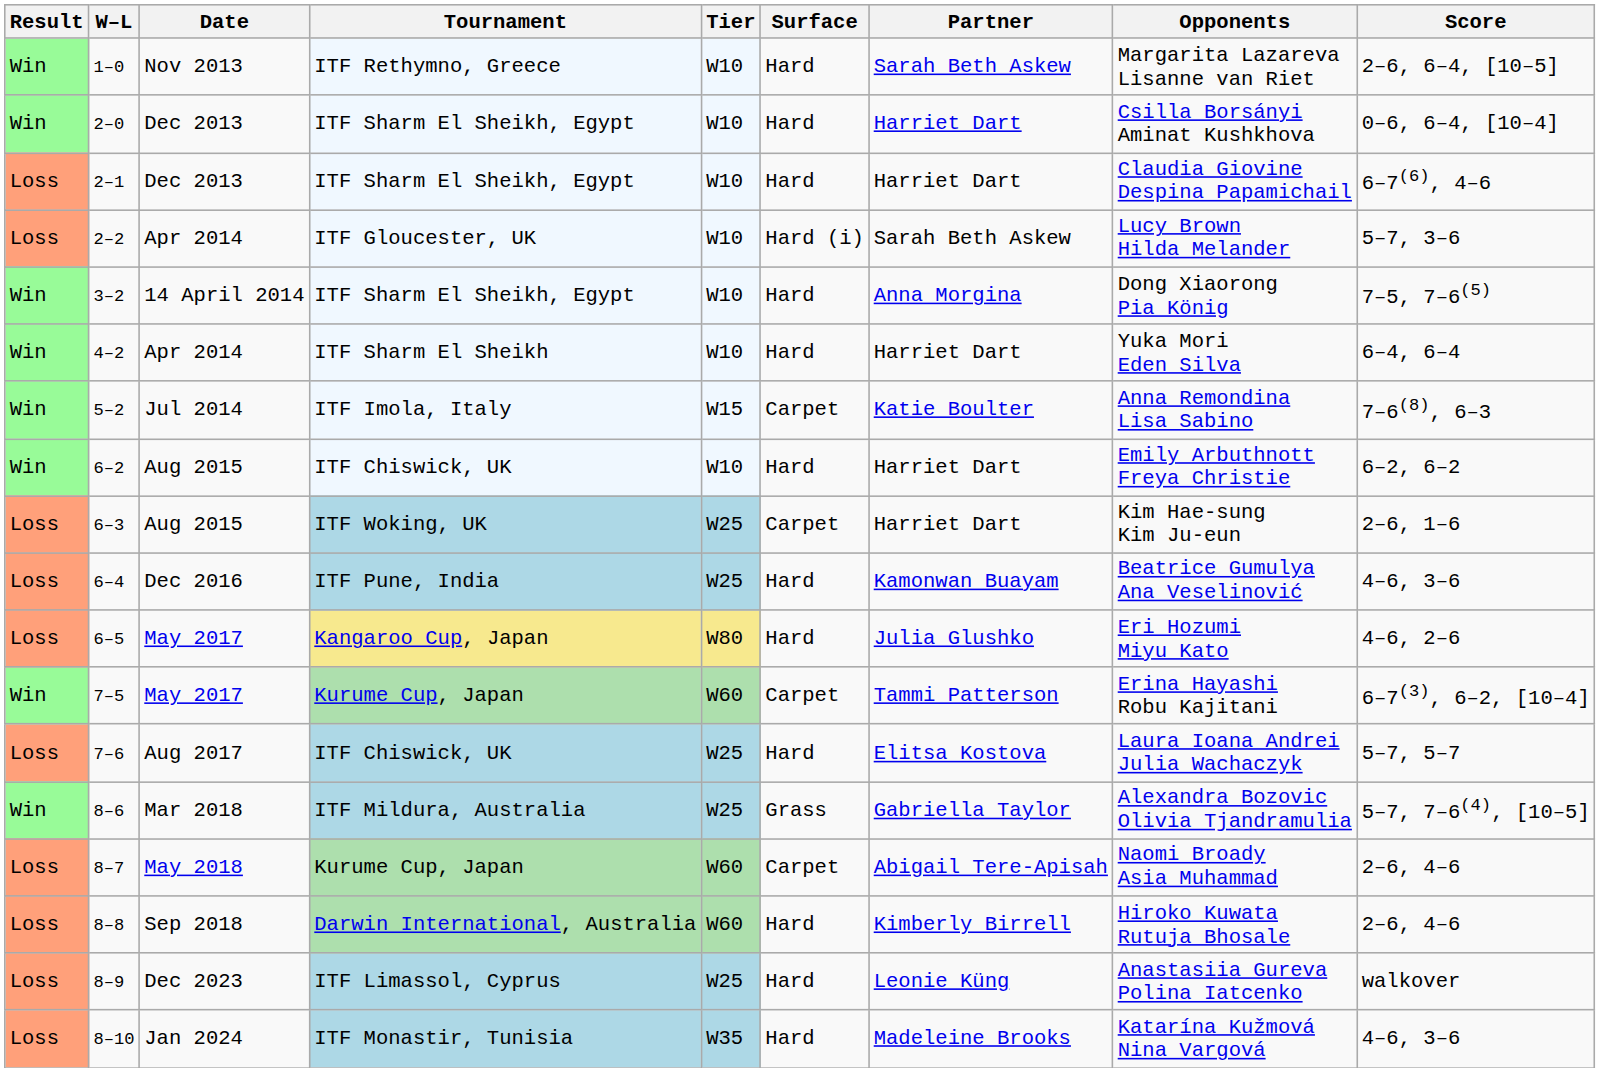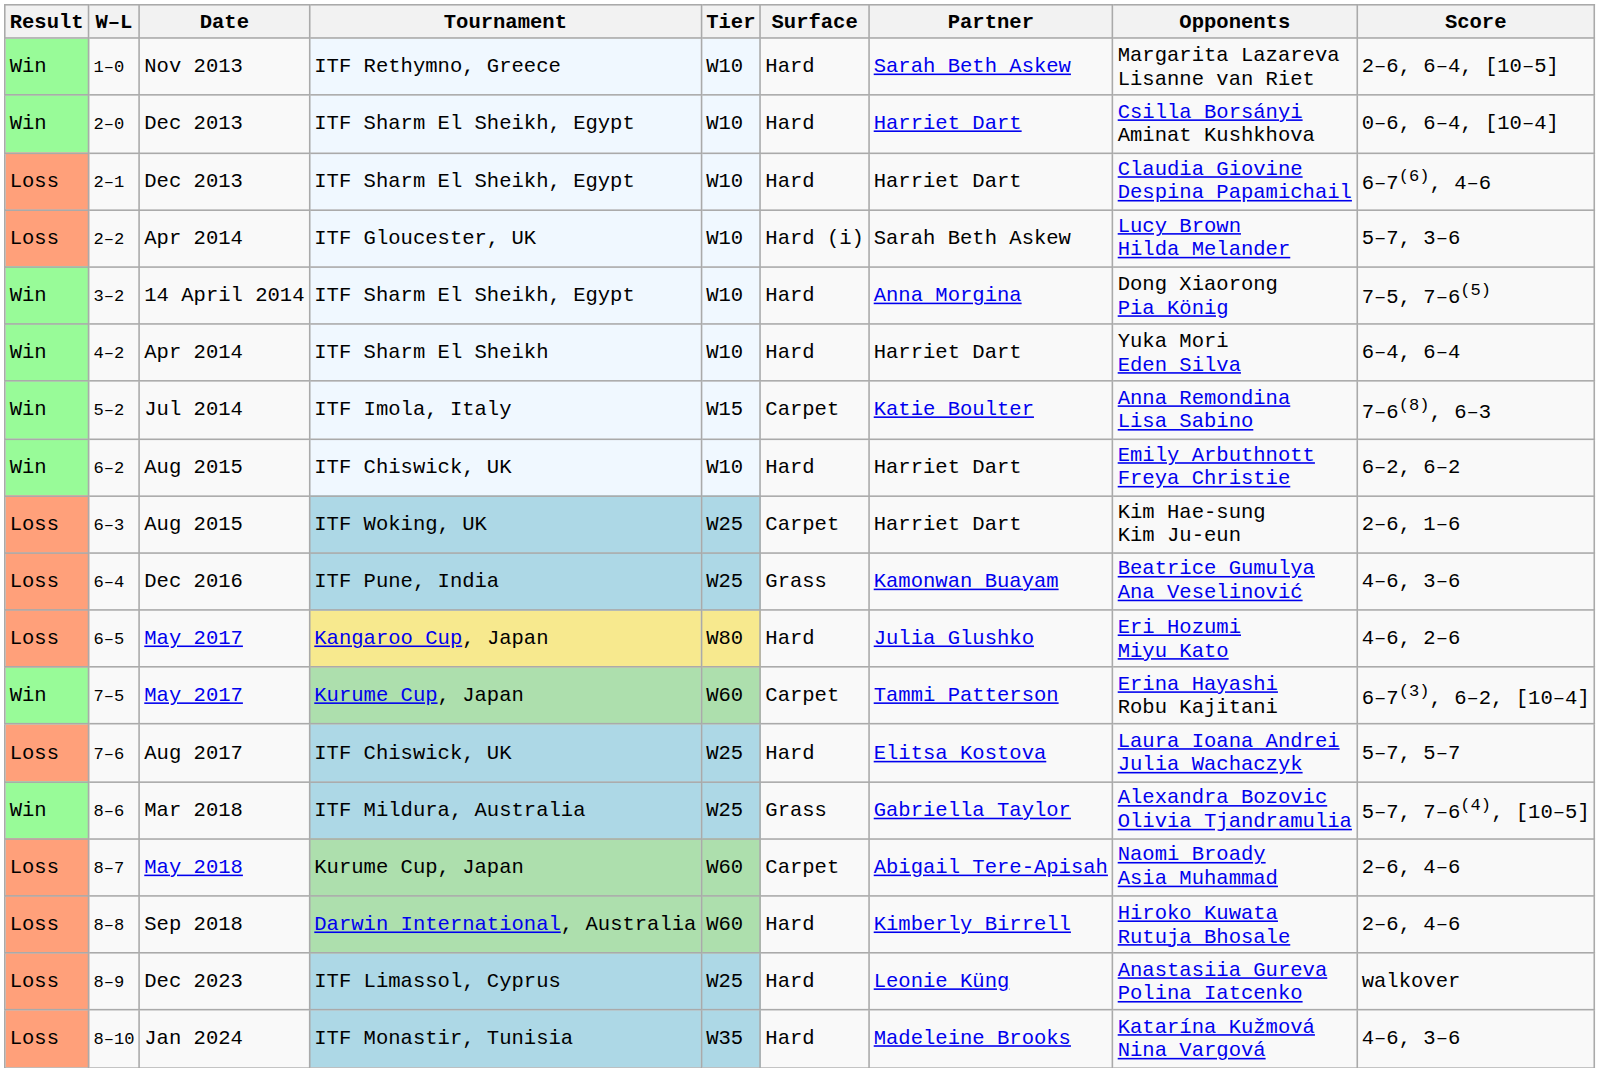6–4 | Surface: Hard -> Grass
